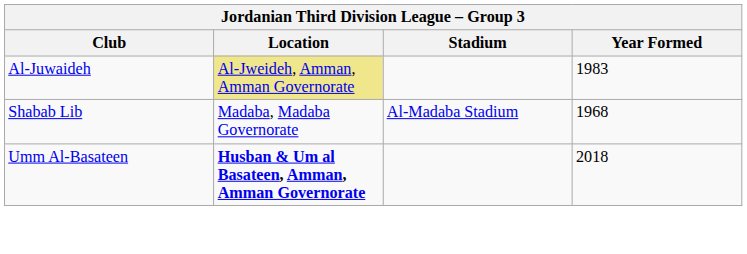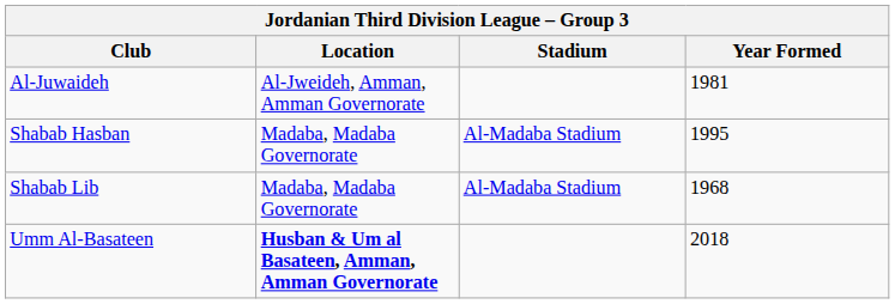Al-Juwaideh | Location: khaki background -> no background
Al-Juwaideh | Year Formed: 1983 -> 1981
+ row: Shabab Hasban | Madaba, Madaba Governorate | Al-Madaba Stadium | 1995
